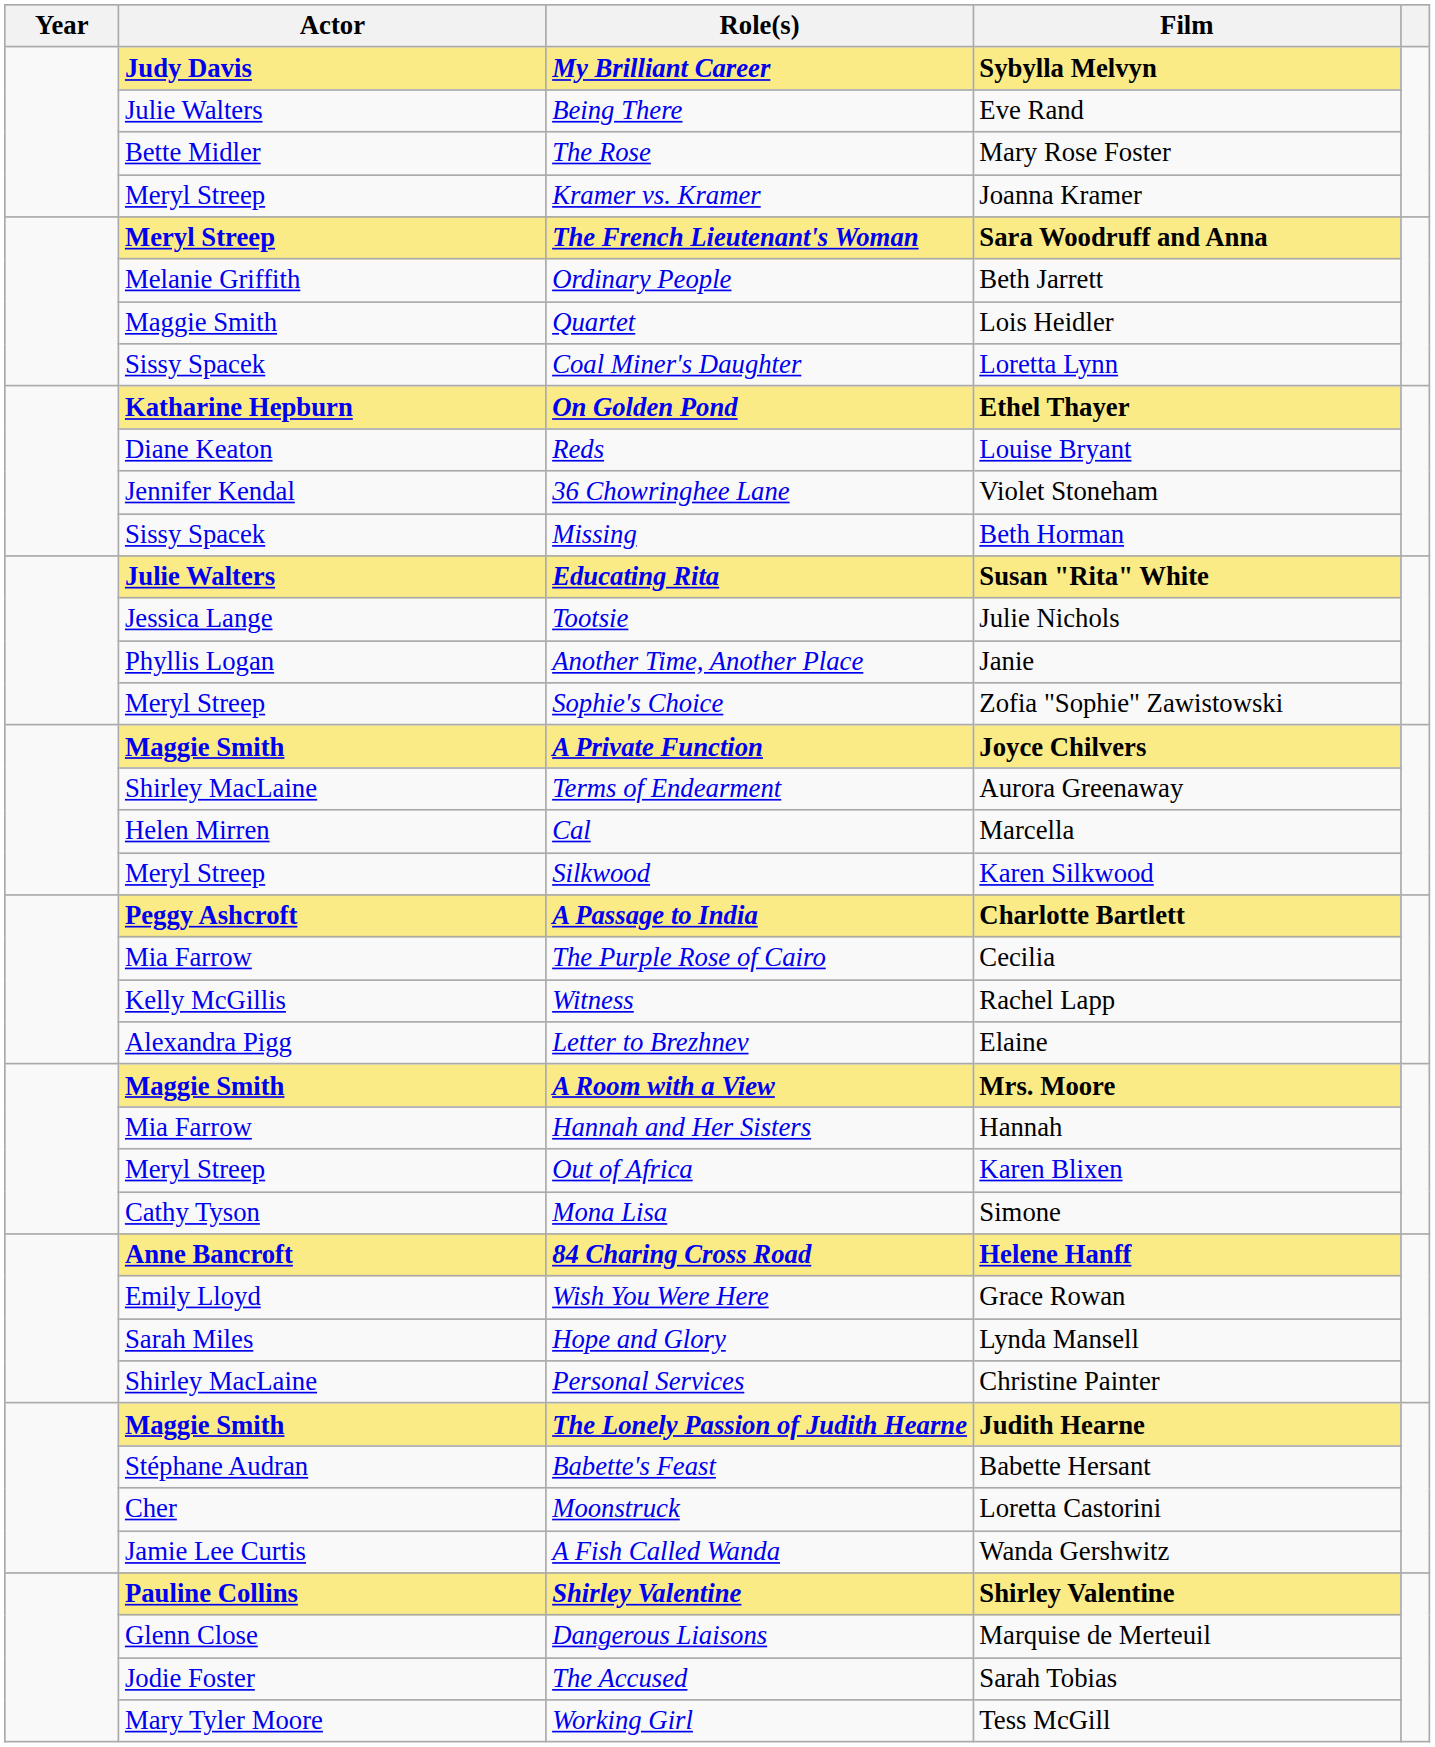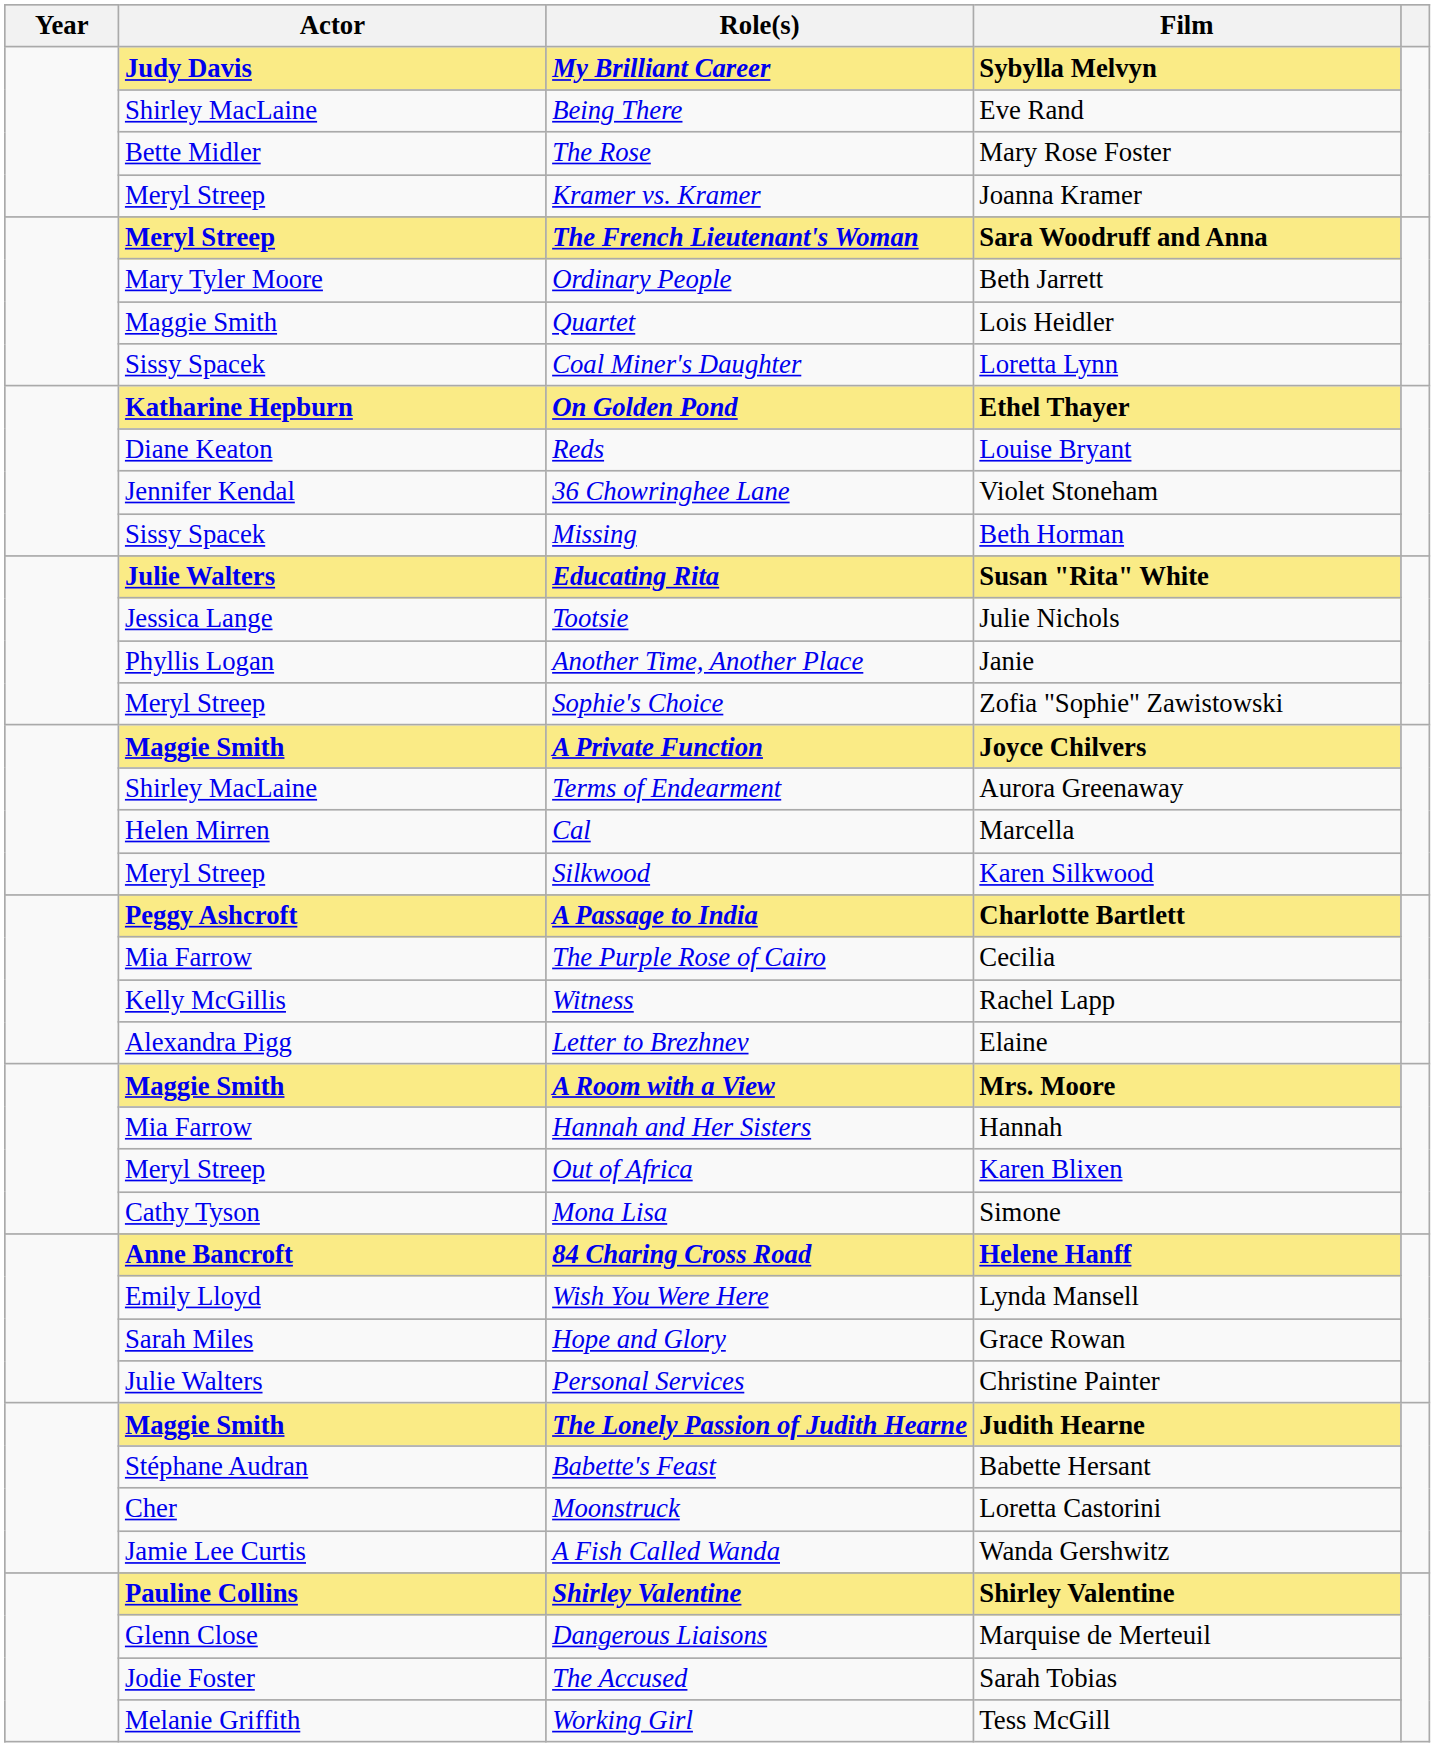Being There | Actor: Julie Walters -> Shirley MacLaine
Ordinary People | Actor: Melanie Griffith -> Mary Tyler Moore
Wish You Were Here | Film: Grace Rowan -> Lynda Mansell
Hope and Glory | Film: Lynda Mansell -> Grace Rowan
Personal Services | Actor: Shirley MacLaine -> Julie Walters
Working Girl | Actor: Mary Tyler Moore -> Melanie Griffith
